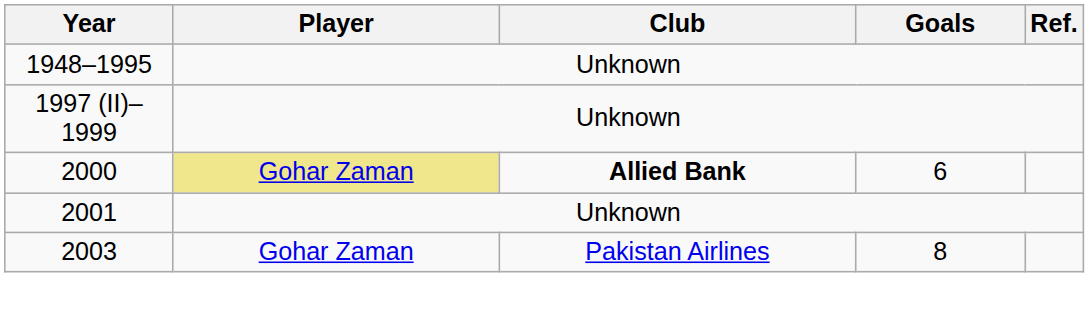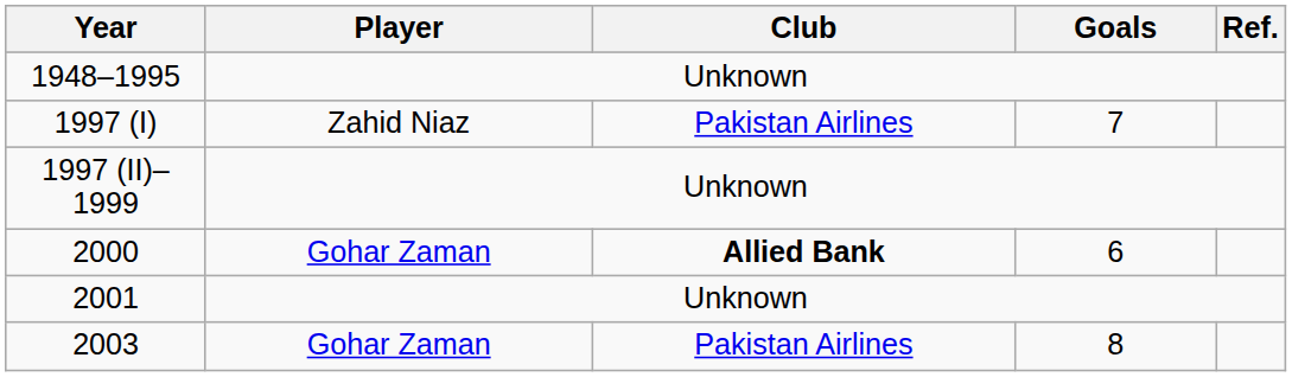+ row: 1997 (I) | Zahid Niaz | Pakistan Airlines | 7
2000 | Player: khaki background -> no background
